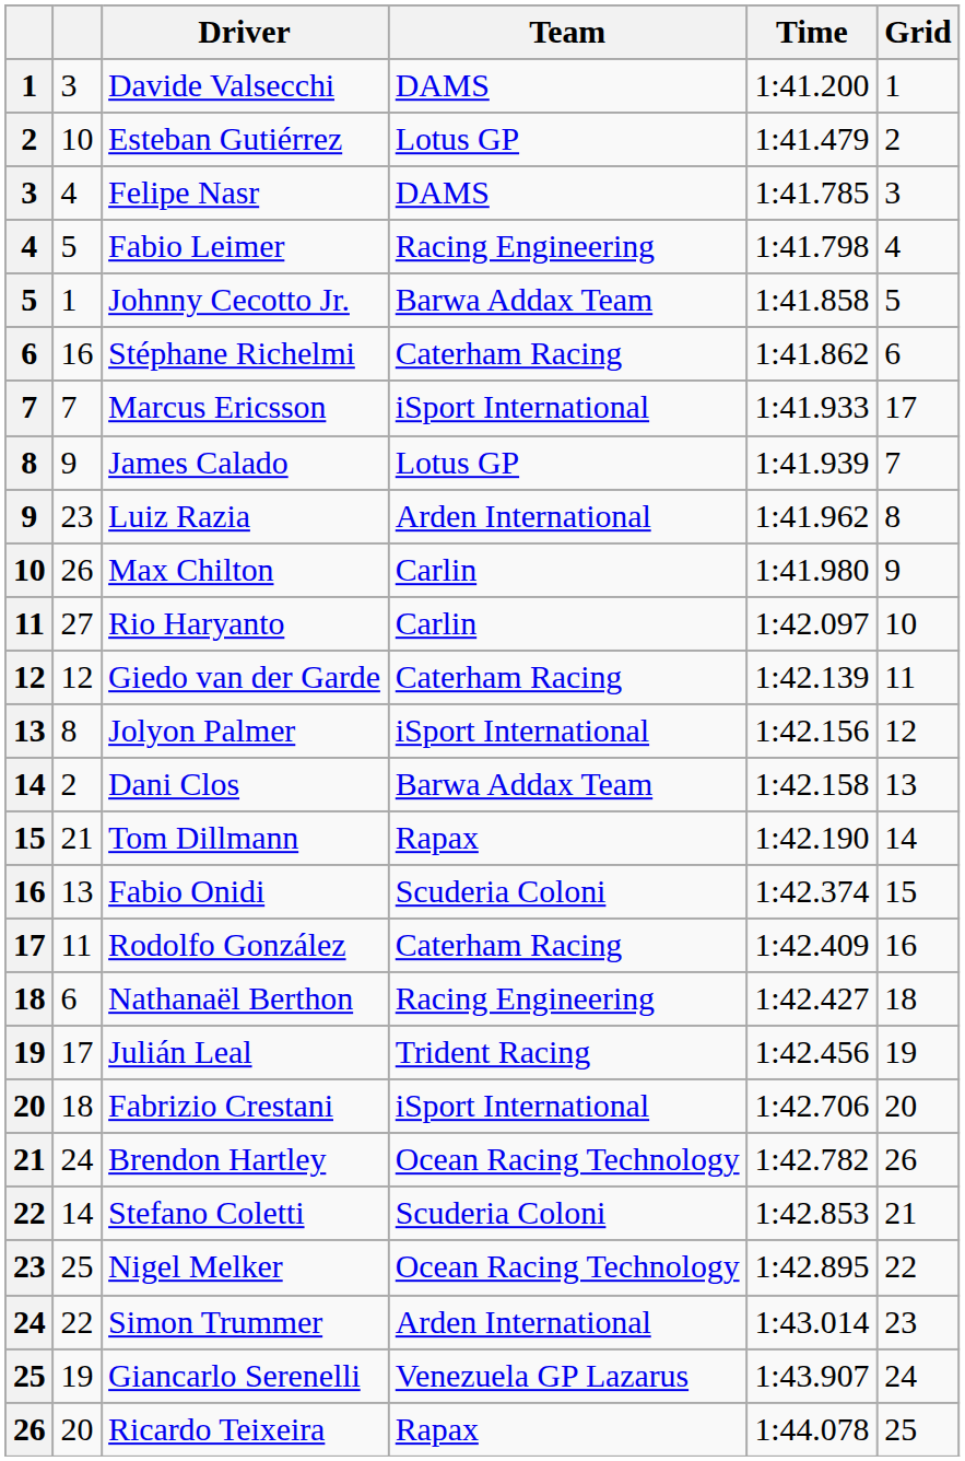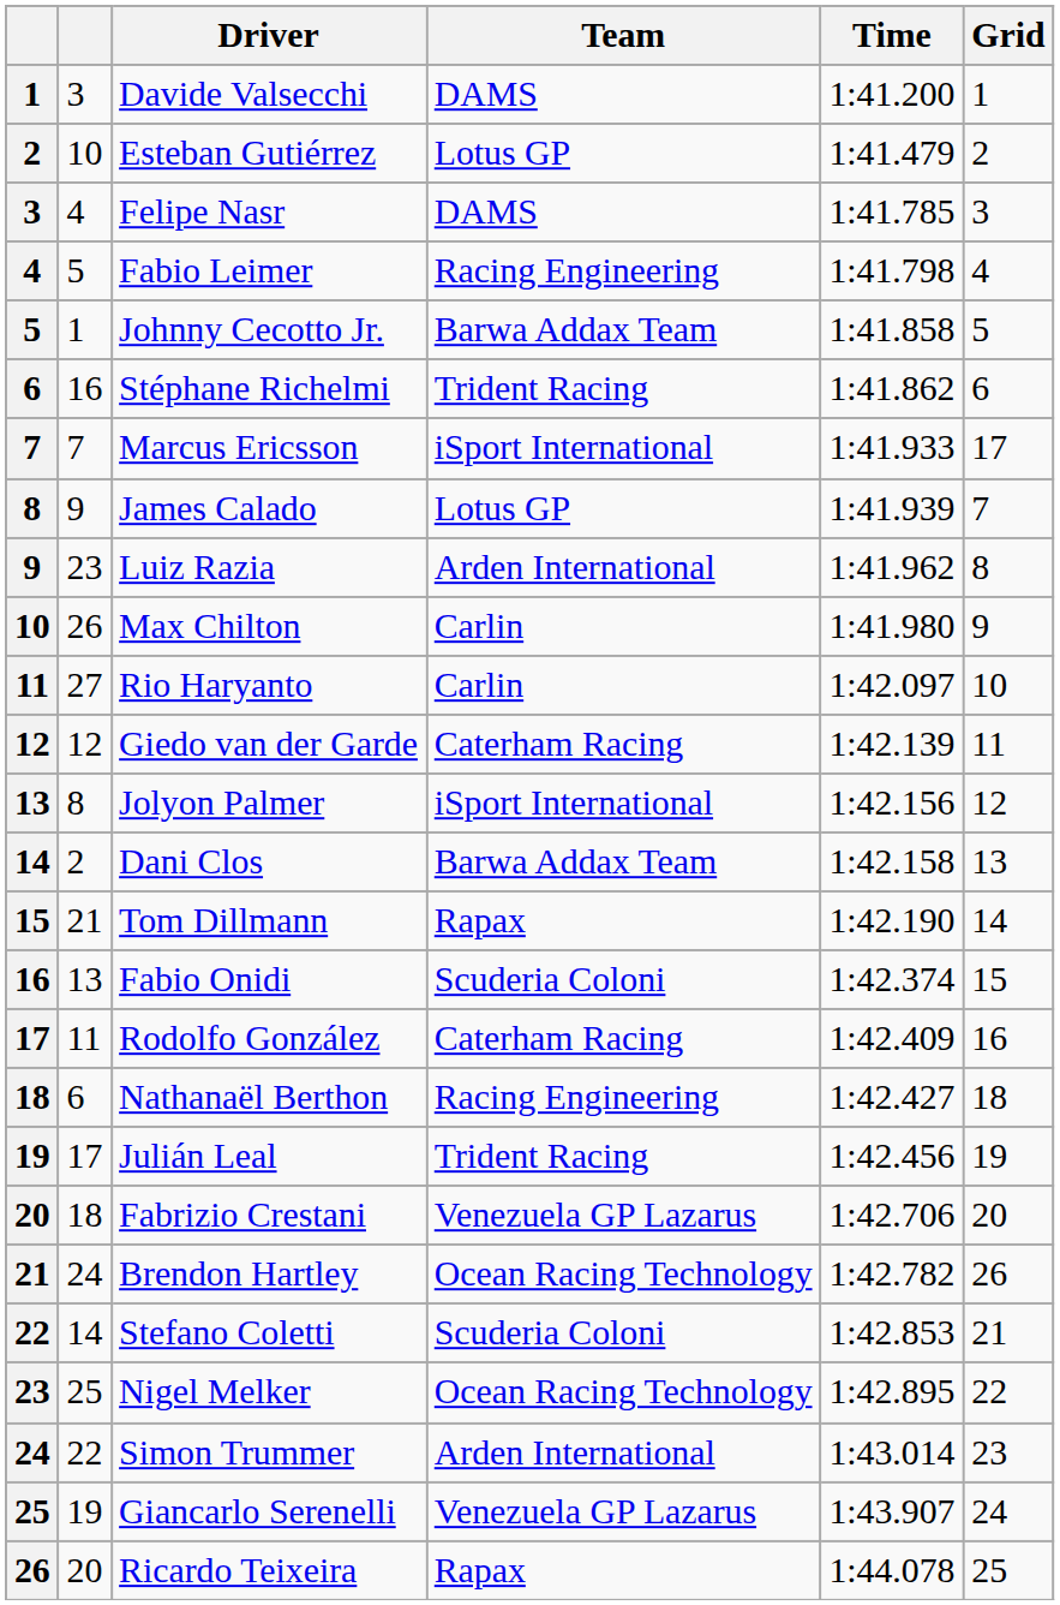Stéphane Richelmi | Team: Caterham Racing -> Trident Racing
Fabrizio Crestani | Team: iSport International -> Venezuela GP Lazarus
